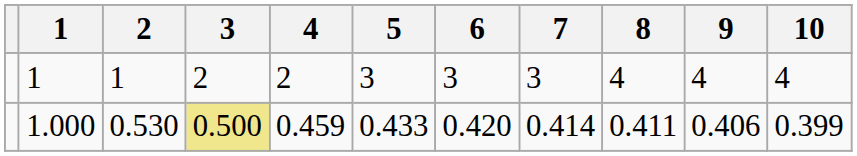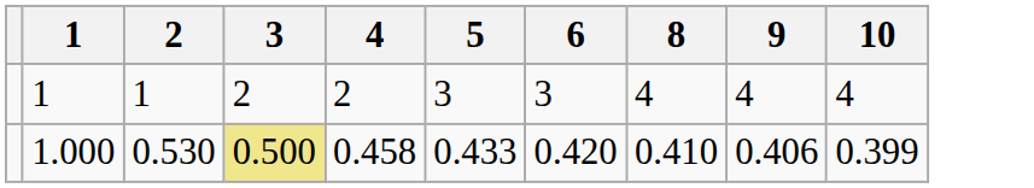- column: 7 | 3 | 0.414
1.000 | 4: 0.459 -> 0.458
1.000 | 8: 0.411 -> 0.410
